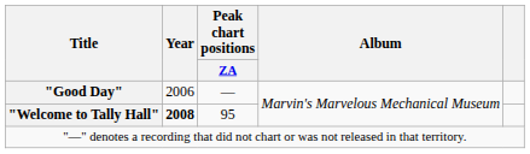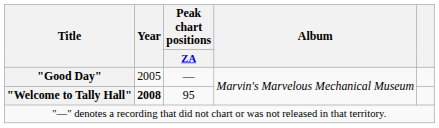"Good Day" | Year: 2006 -> 2005
